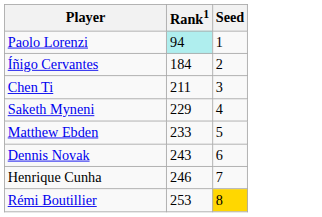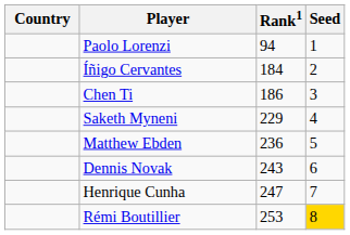+ column: Country
Paolo Lorenzi | Rank1: paleturquoise background -> no background
Chen Ti | Rank1: 211 -> 186
Matthew Ebden | Rank1: 233 -> 236
Henrique Cunha | Rank1: 246 -> 247
